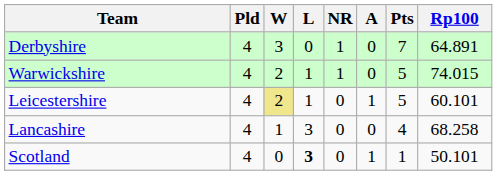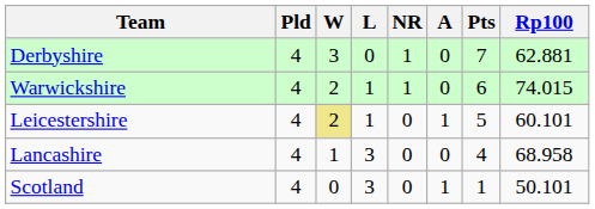Derbyshire | Rp100: 64.891 -> 62.881
Warwickshire | Pts: 5 -> 6
Lancashire | Rp100: 68.258 -> 68.958
Scotland | L: bold -> normal
